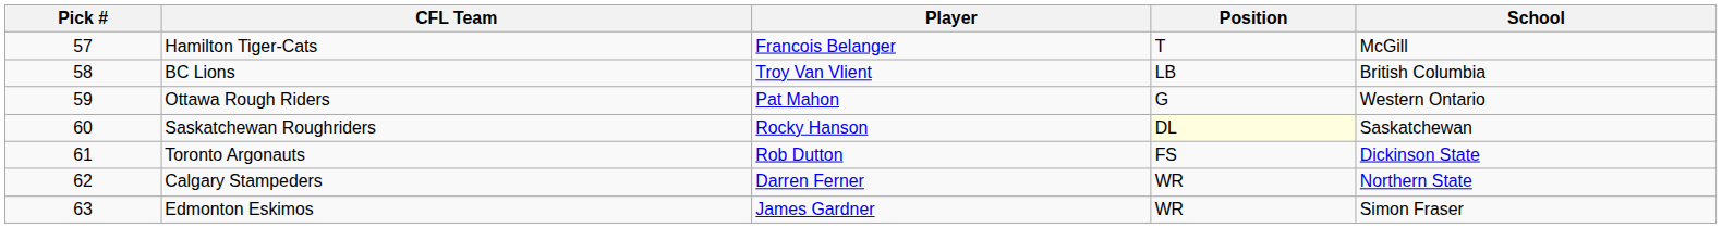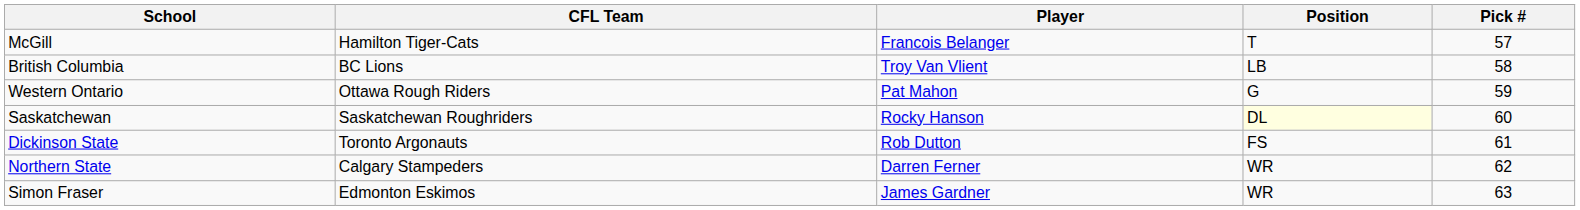columns swapped: Pick # <-> School
